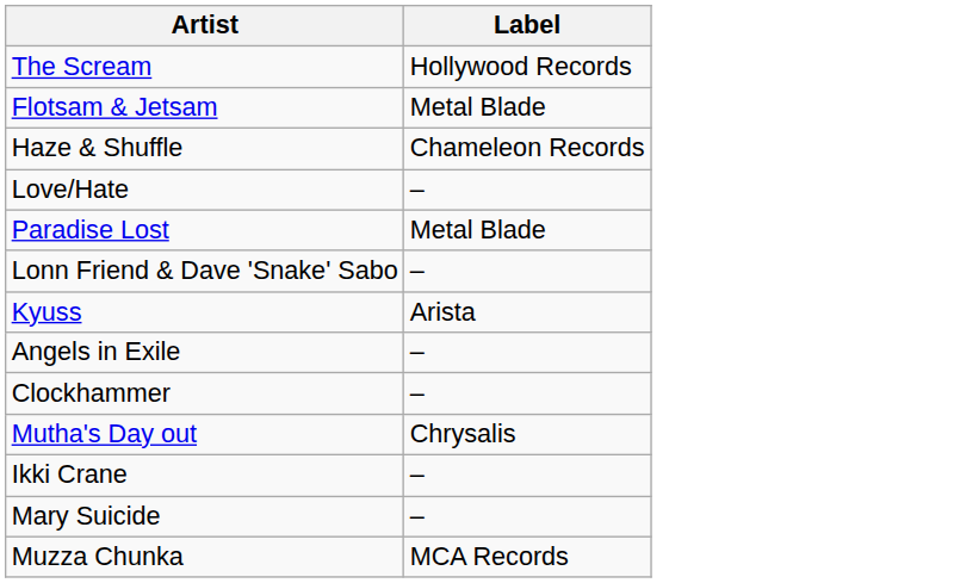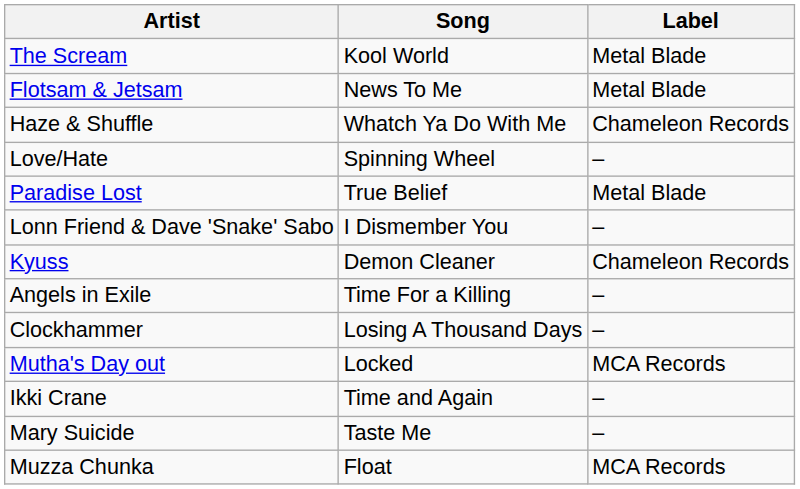+ column: Song | Kool World | News To Me | Whatch Ya Do With Me | Spinning Wheel | True Belief | I Dismember You | Demon Cleaner | Time For a Killing | Losing A Thousand Days | Locked | Time and Again | Taste Me | Float
The Scream | Label: Hollywood Records -> Metal Blade
Kyuss | Label: Arista -> Chameleon Records
Mutha's Day out | Label: Chrysalis -> MCA Records
